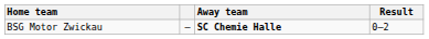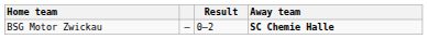columns swapped: Away team <-> Result
